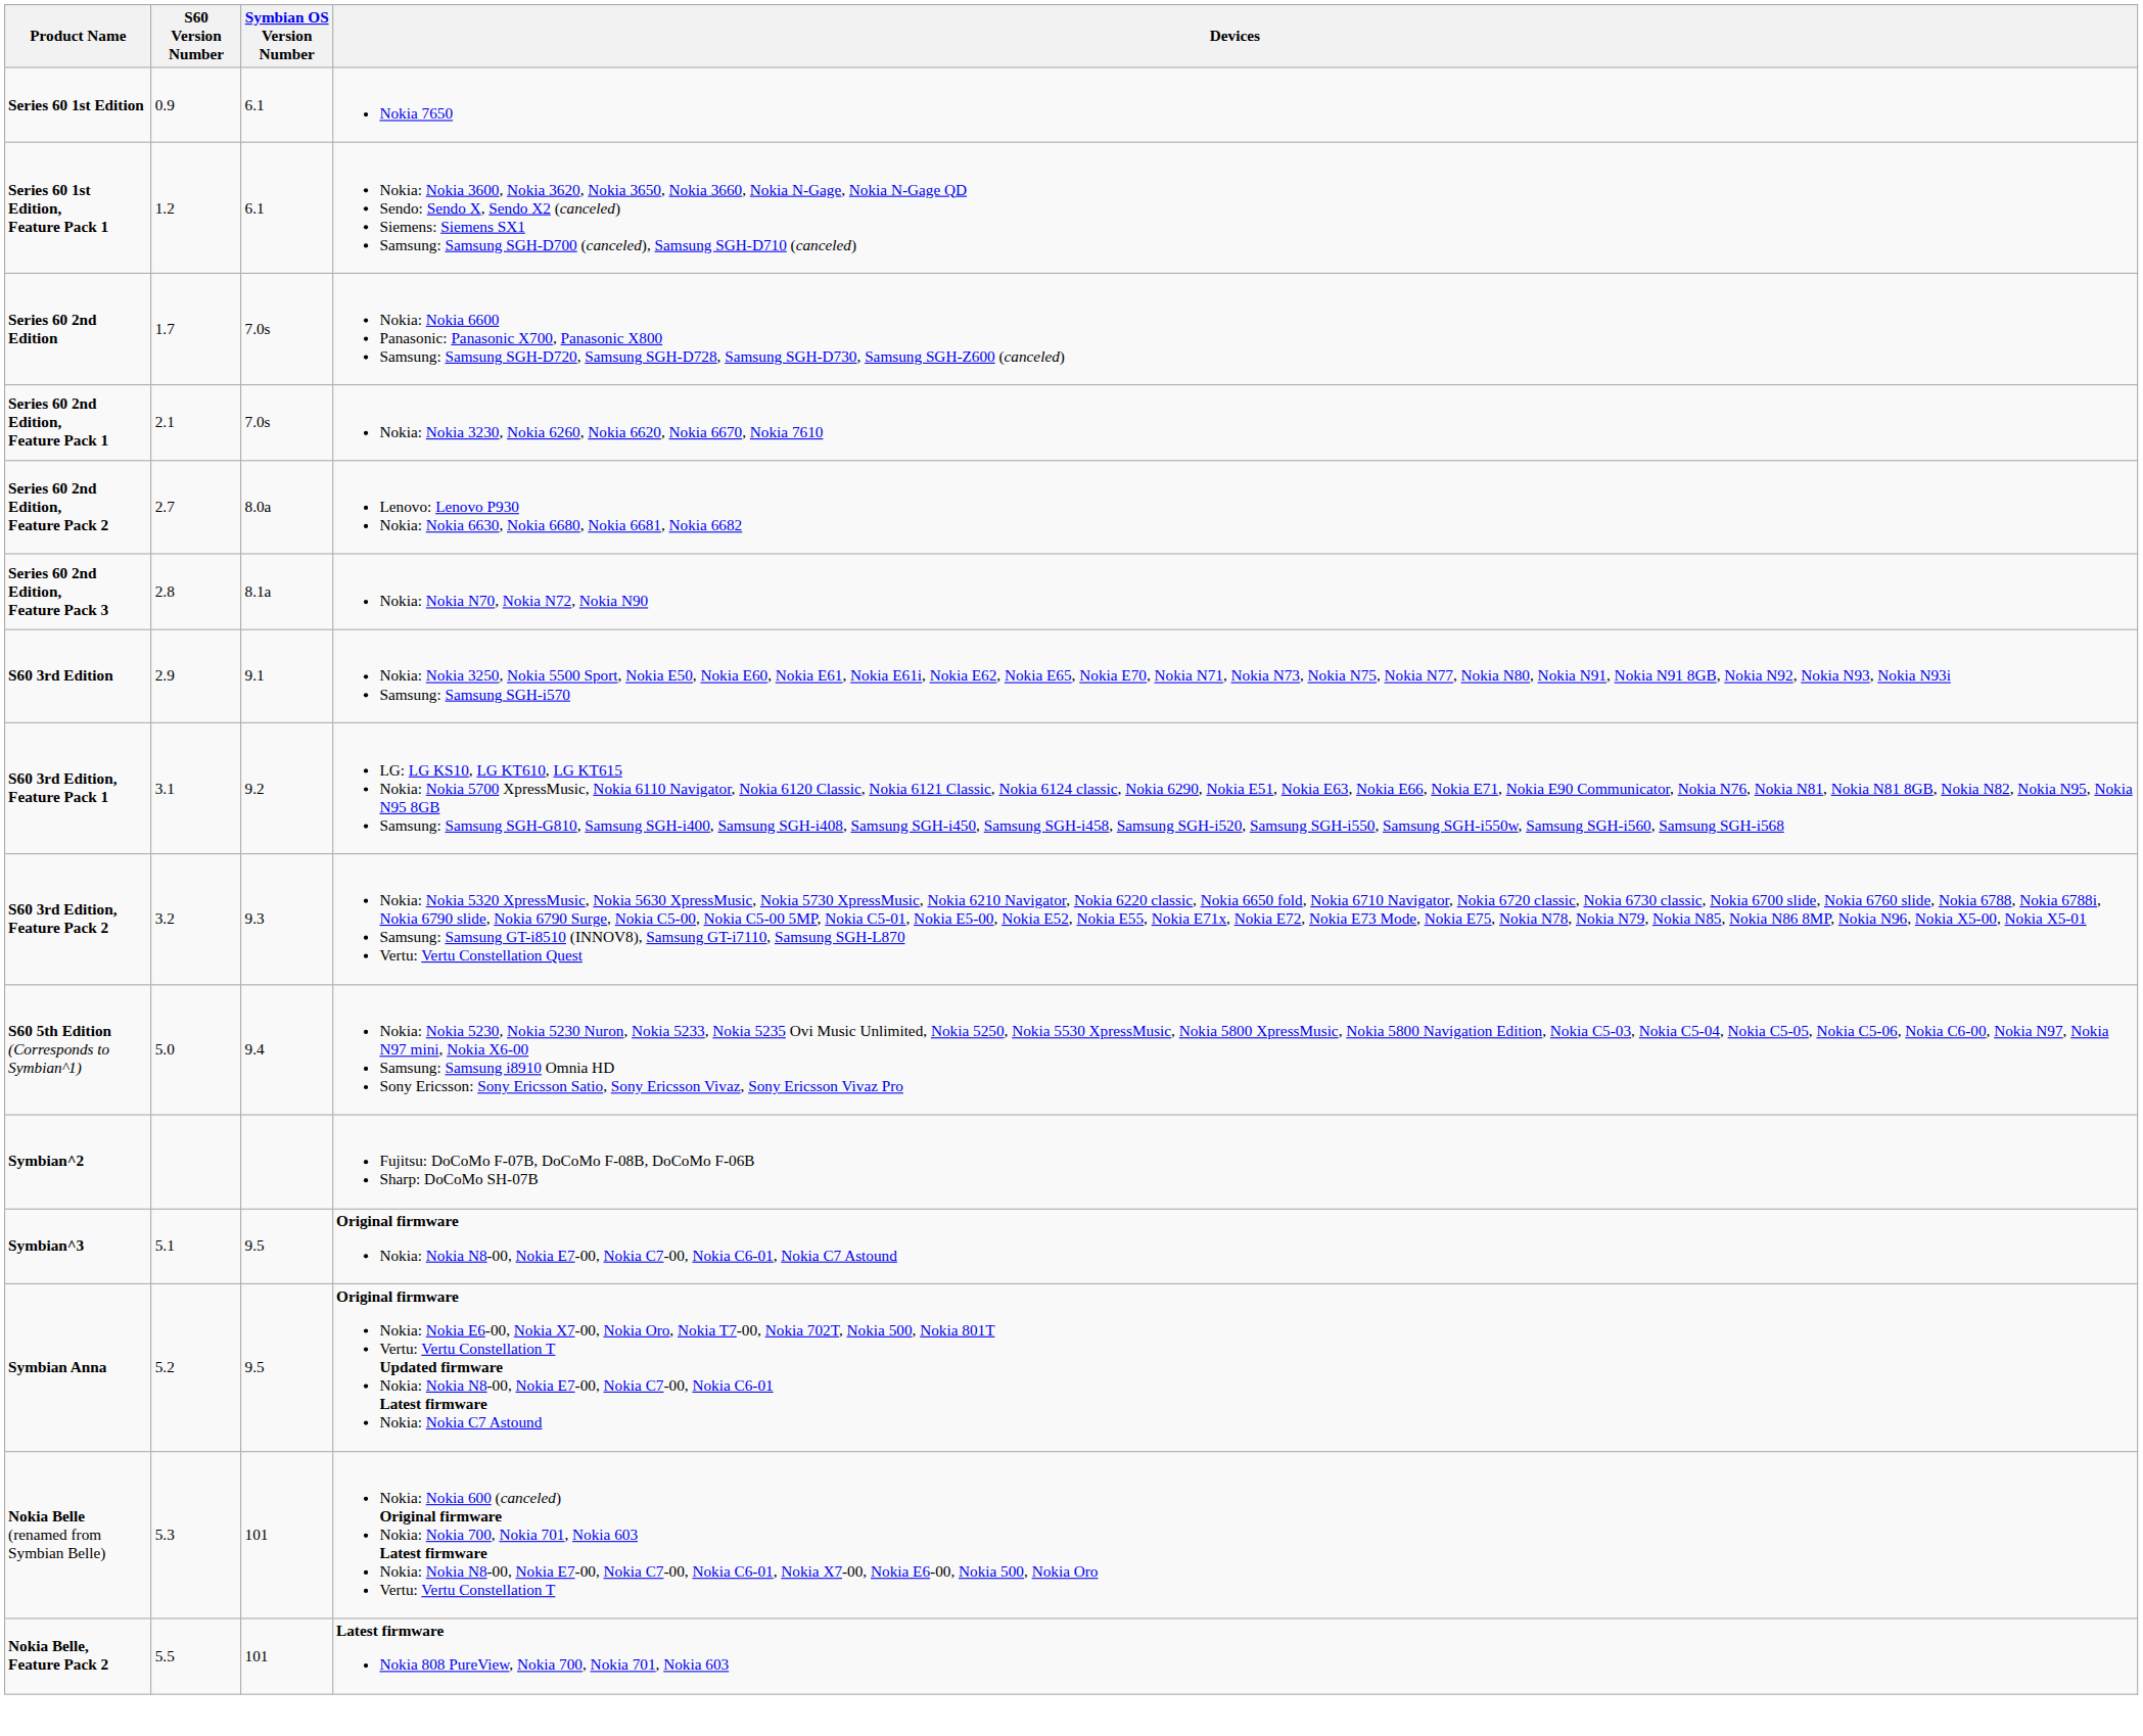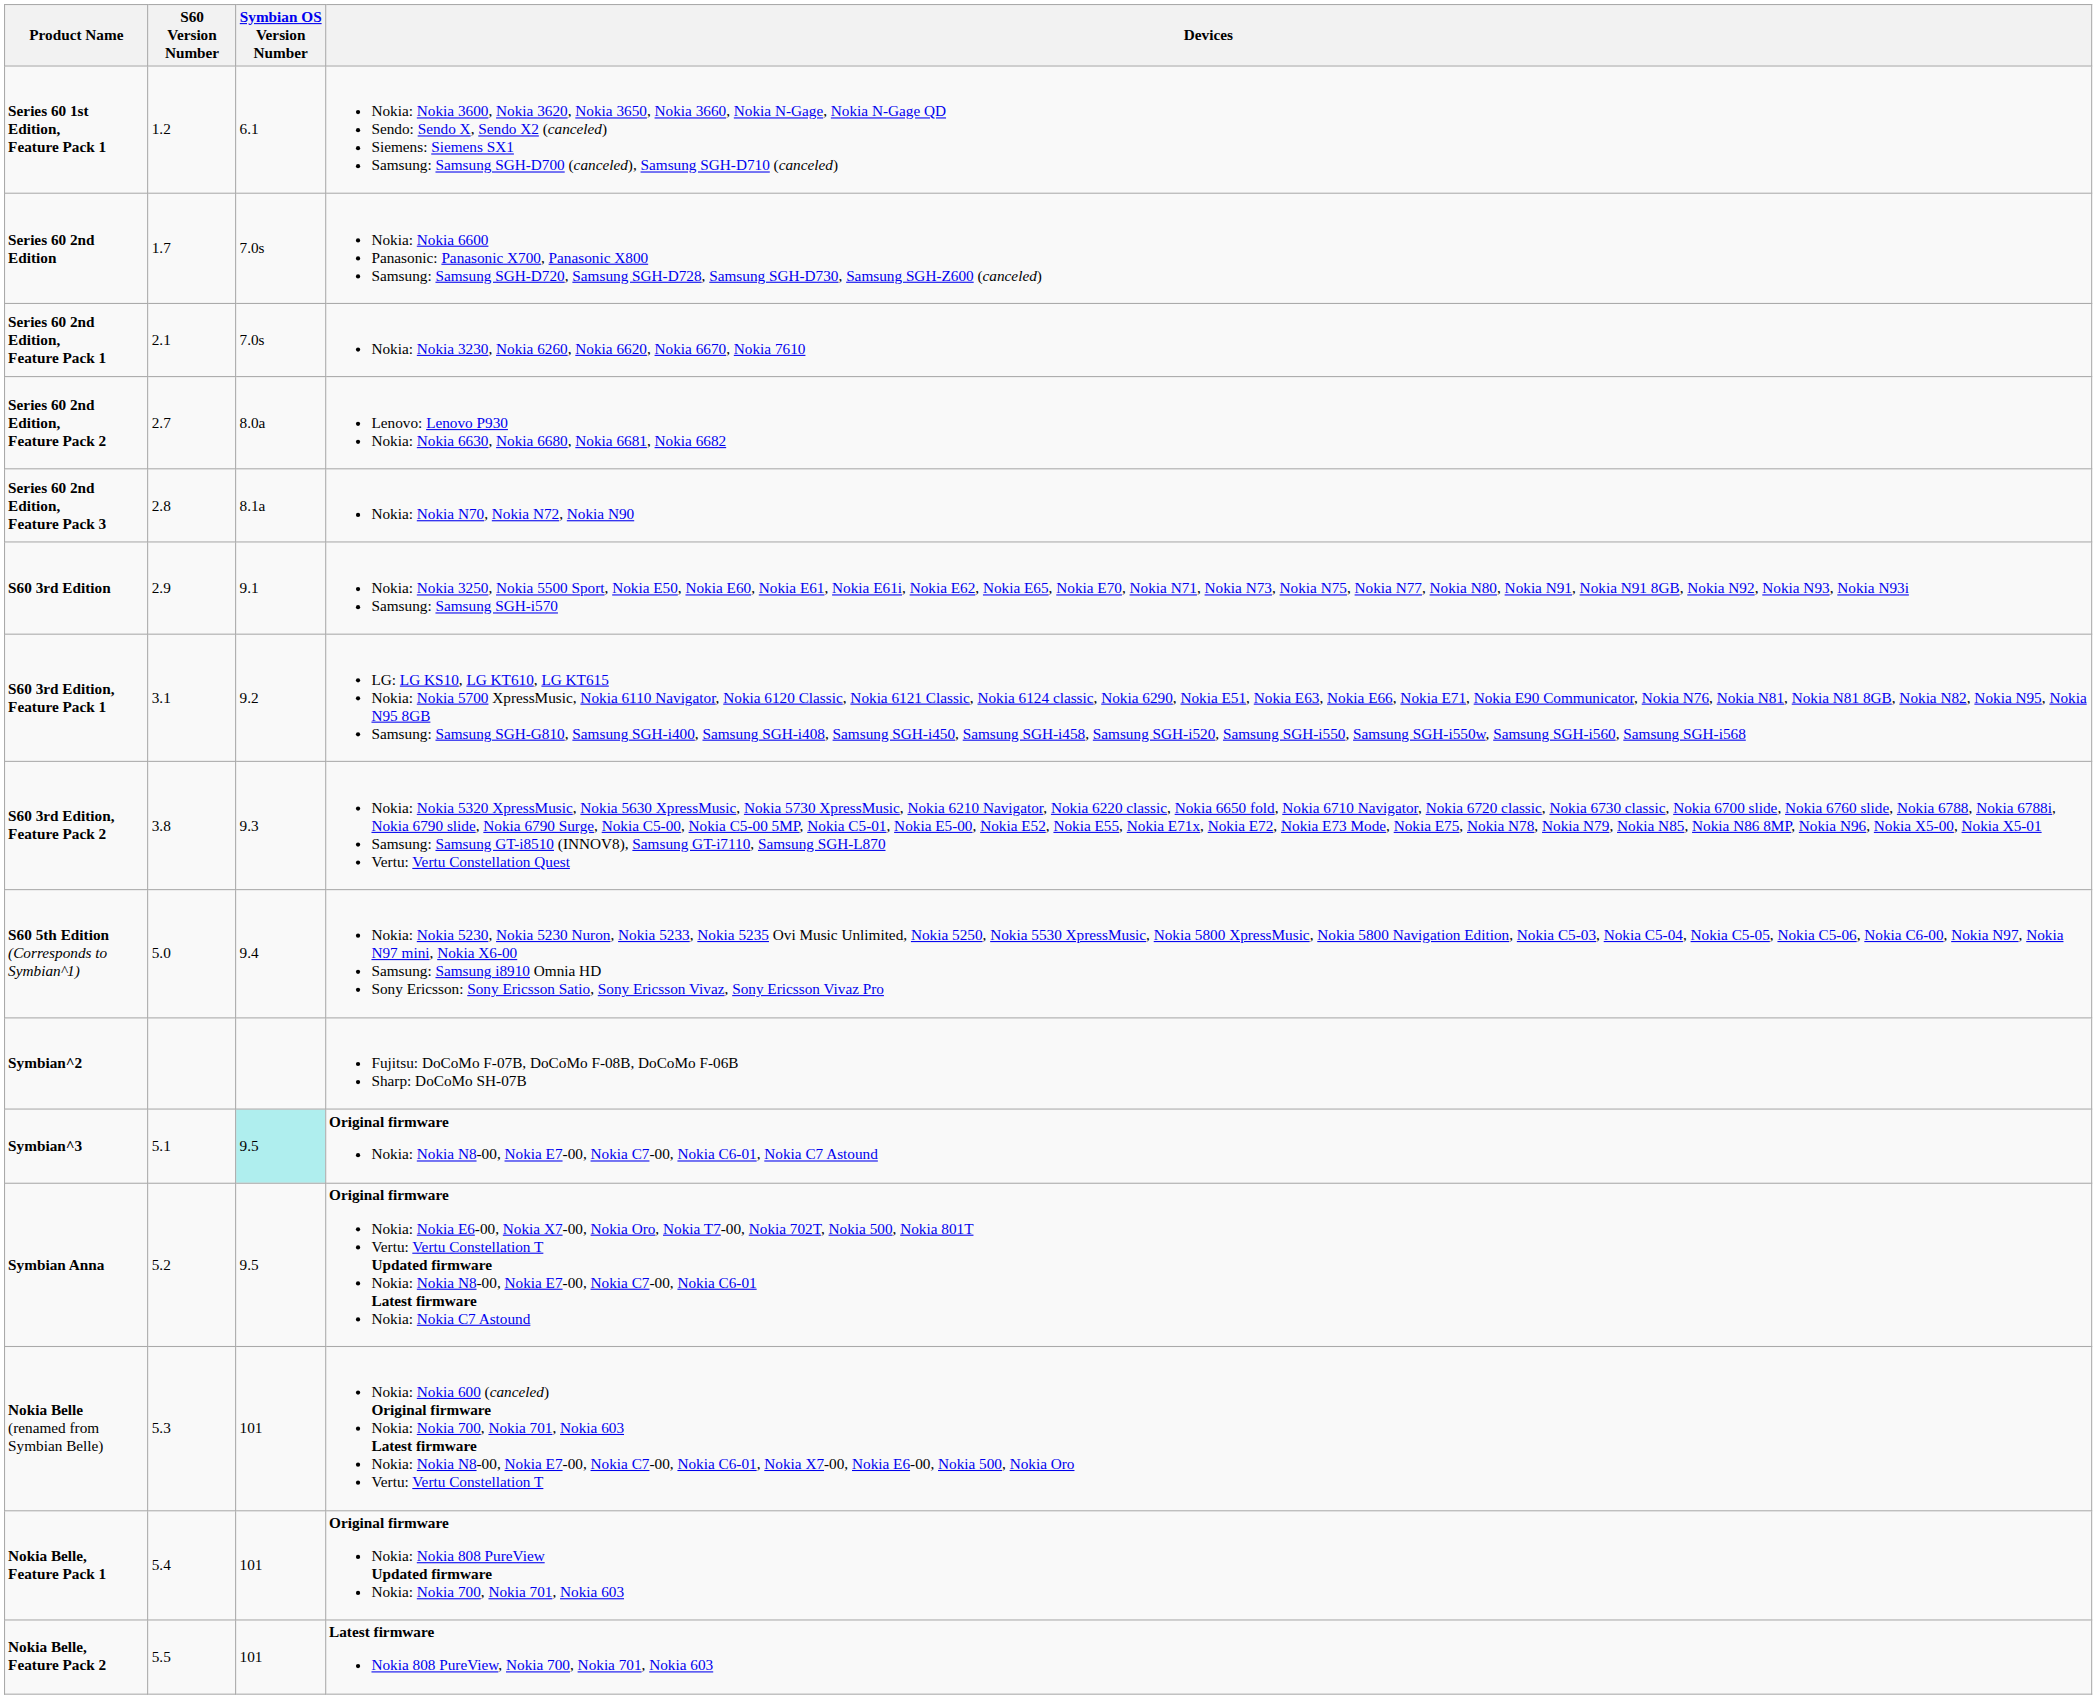- row: Series 60 1st Edition | 0.9 | 6.1 | Nokia 7650
S60 3rd Edition, Feature Pack 2 | S60 Version Number: 3.2 -> 3.8
Symbian^3 | Symbian OS Version Number: no background -> paleturquoise background
+ row: Nokia Belle, Feature Pack 1 | 5.4 | 101 | Original firmware Nokia: Nokia 808 PureView Updated firmware Nokia: Nokia 700, Nokia 701, Nokia 603
